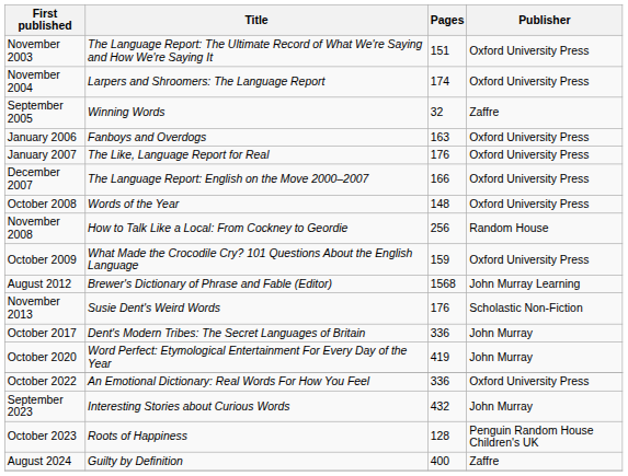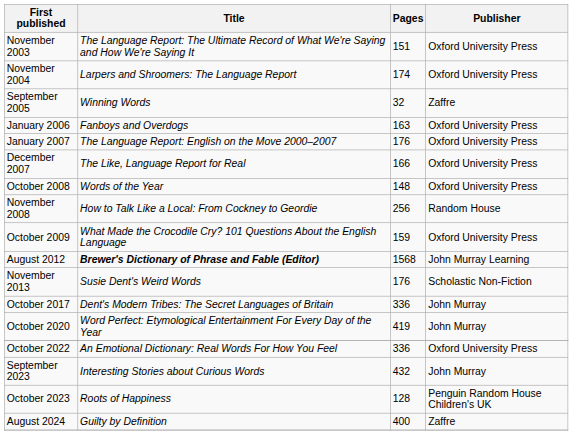January 2007 | Title: The Like, Language Report for Real -> The Language Report: English on the Move 2000–2007
December 2007 | Title: The Language Report: English on the Move 2000–2007 -> The Like, Language Report for Real
August 2012 | Title: normal -> bold
